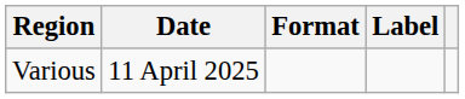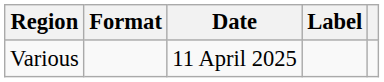columns swapped: Date <-> Format
